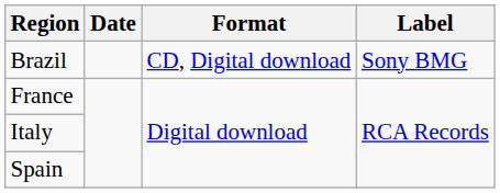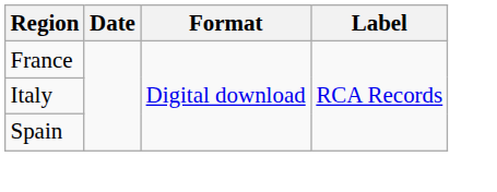- row: Brazil | CD, Digital download | Sony BMG
